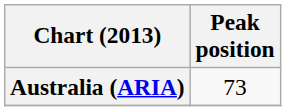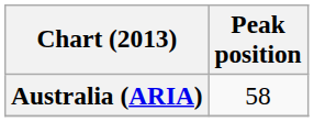Australia (ARIA) | Peak position: 73 -> 58
